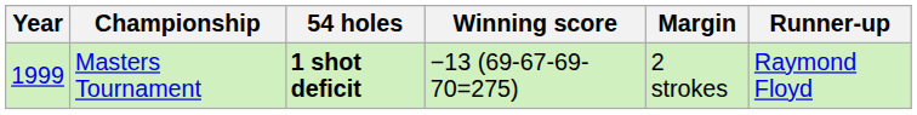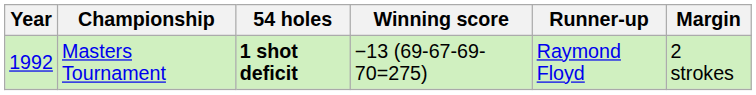columns swapped: Margin <-> Runner-up
Masters Tournament | Year: 1999 -> 1992
